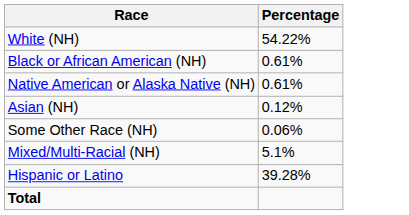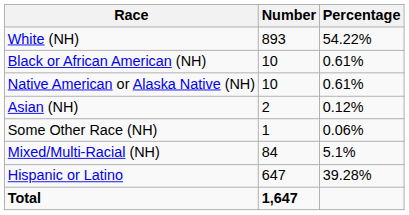+ column: Number | 893 | 10 | 10 | 2 | 1 | 84 | 647 | 1,647
